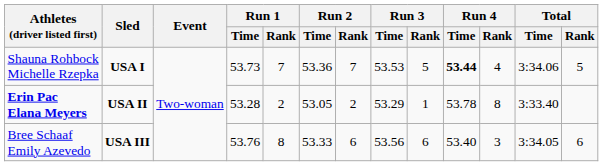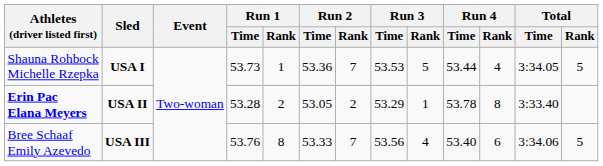Shauna Rohbock Michelle Rzepka | Run 1 / Rank: 7 -> 1
Shauna Rohbock Michelle Rzepka | Run 4 / Time: bold -> normal
Shauna Rohbock Michelle Rzepka | Total / Time: 3:34.06 -> 3:34.05
Bree Schaaf Emily Azevedo | Run 2 / Rank: 6 -> 7
Bree Schaaf Emily Azevedo | Run 3 / Rank: 6 -> 4
Bree Schaaf Emily Azevedo | Run 4 / Rank: 3 -> 6
Bree Schaaf Emily Azevedo | Total / Time: 3:34.05 -> 3:34.06
Bree Schaaf Emily Azevedo | Total / Rank: 6 -> 5
